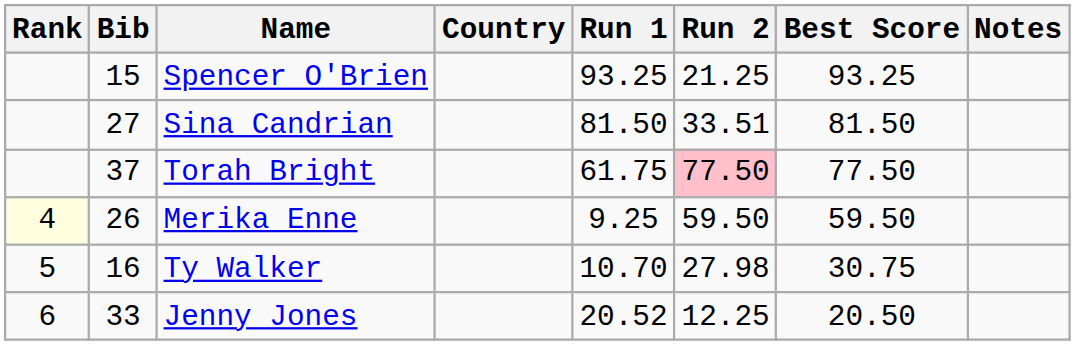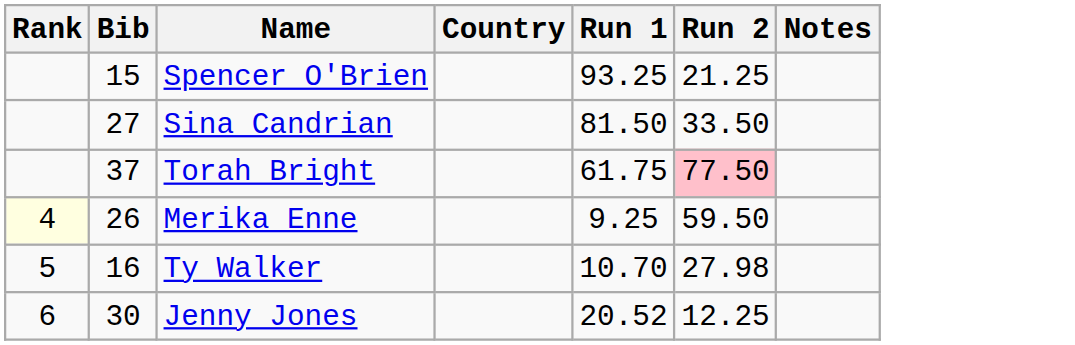- column: Best Score | 93.25 | 81.50 | 77.50 | 59.50 | 30.75 | 20.50
Sina Candrian | Run 2: 33.51 -> 33.50
Jenny Jones | Bib: 33 -> 30
